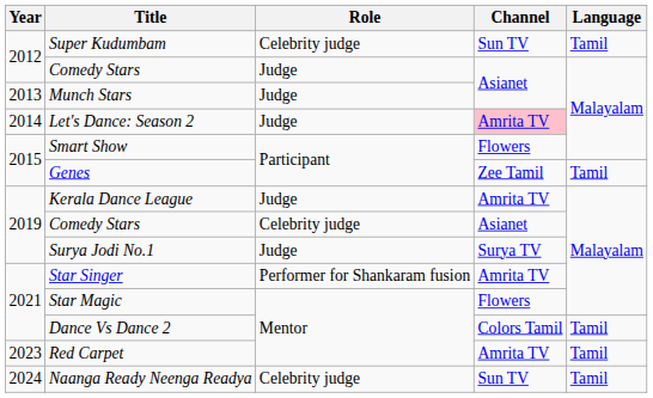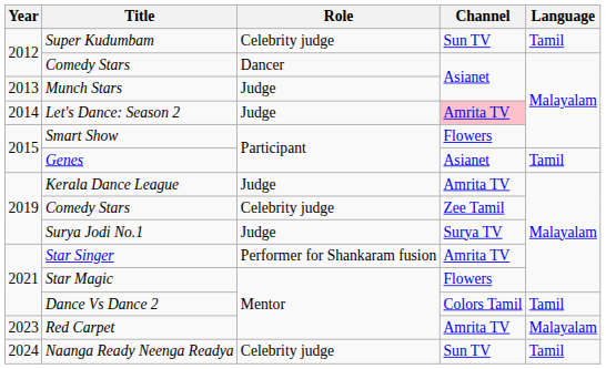2012 / Comedy Stars | Role: Judge -> Dancer
Genes | Channel: Zee Tamil -> Asianet
2019 / Comedy Stars | Channel: Asianet -> Zee Tamil
Red Carpet | Language: Tamil -> Malayalam
